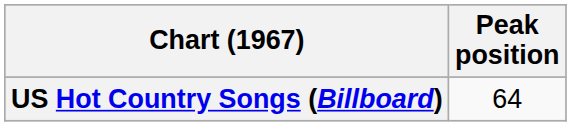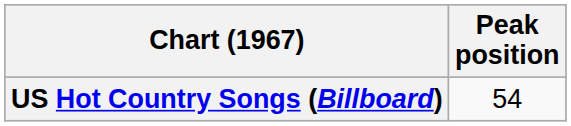US Hot Country Songs (Billboard) | Peak position: 64 -> 54
